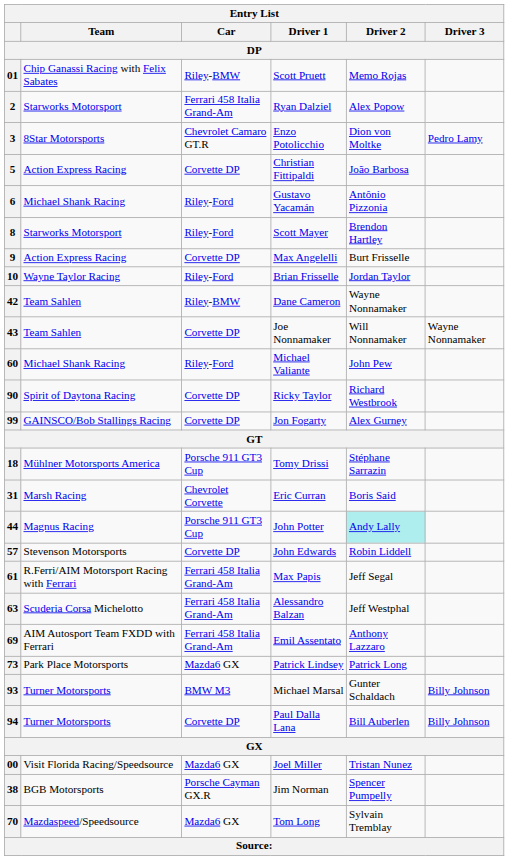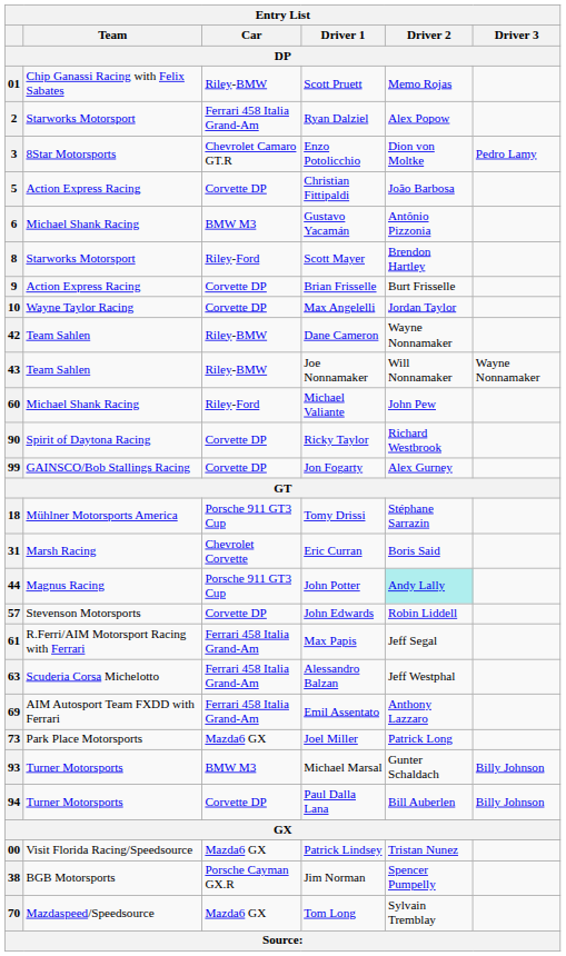6 | Car / DP: Riley-Ford -> BMW M3
9 | Driver 1 / DP: Max Angelelli -> Brian Frisselle
10 | Car / DP: Riley-Ford -> Corvette DP
10 | Driver 1 / DP: Brian Frisselle -> Max Angelelli
43 | Car / DP: Corvette DP -> Riley-BMW
73 | Driver 1 / DP: Patrick Lindsey -> Joel Miller
00 | Driver 1 / DP: Joel Miller -> Patrick Lindsey
